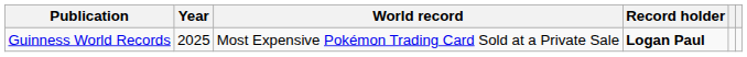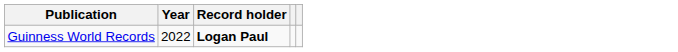- column: World record | Most Expensive Pokémon Trading Card Sold at a Private Sale
Guinness World Records | Year: 2025 -> 2022
